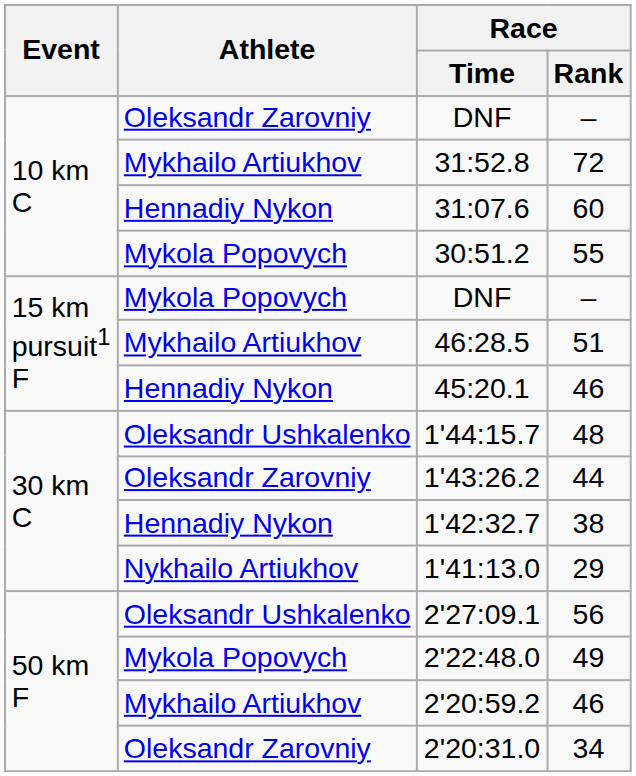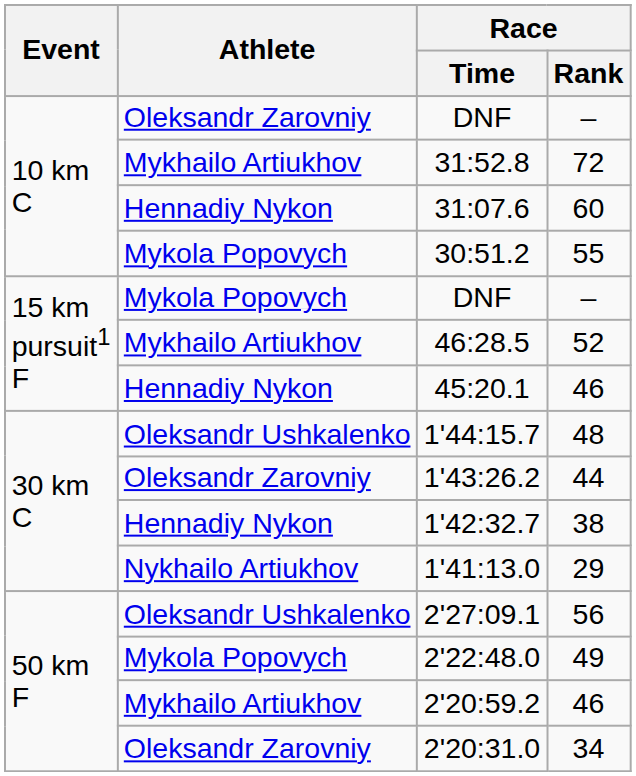46:28.5 | Race / Rank: 51 -> 52
